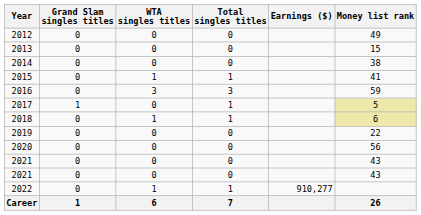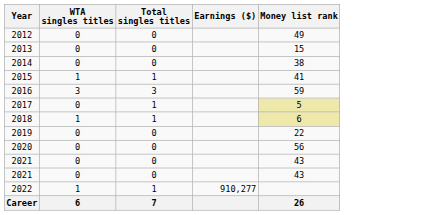- column: Grand Slam singles titles | 0 | 0 | 0 | 0 | 0 | 1 | 0 | 0 | 0 | 0 | 0 | 0 | 1
